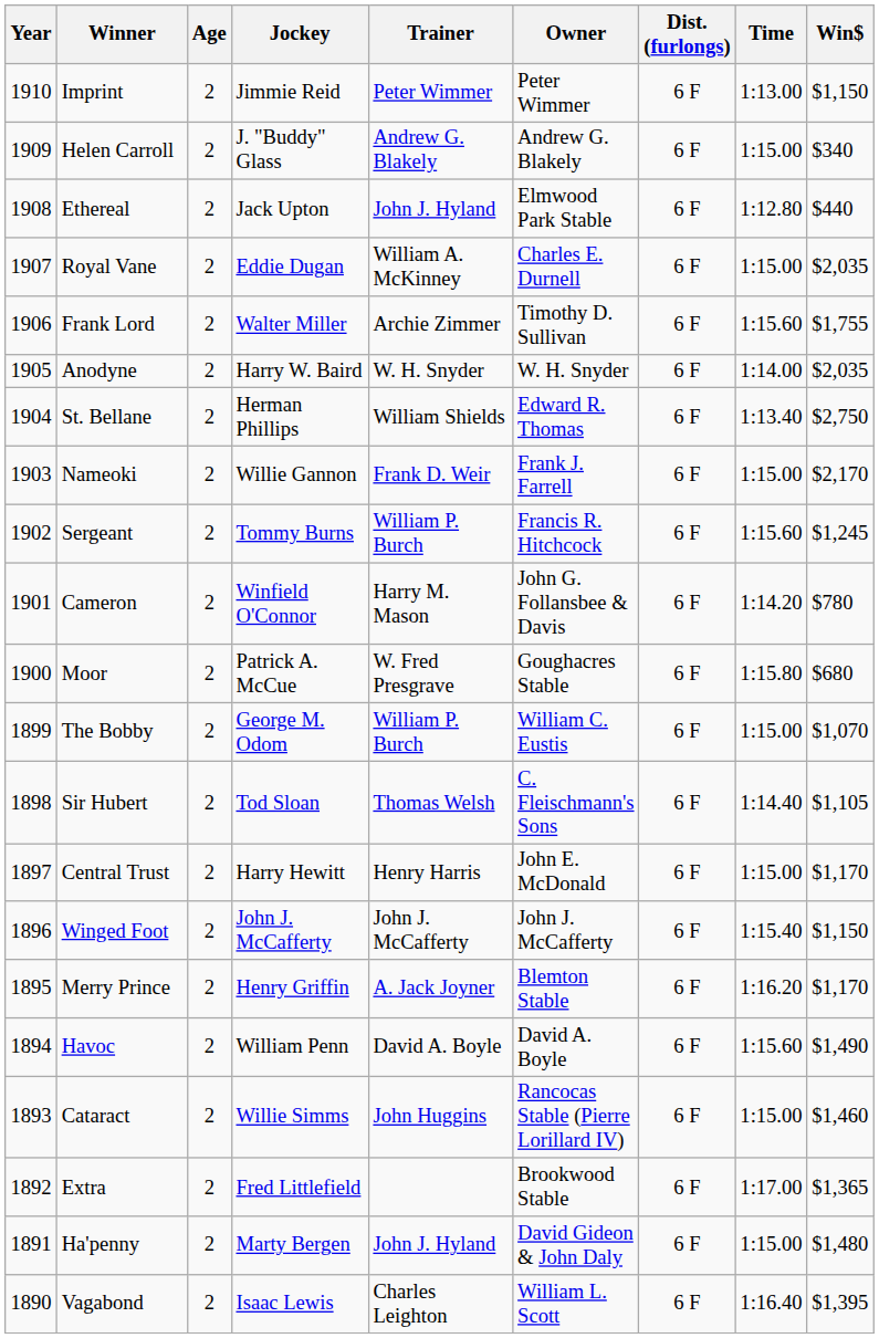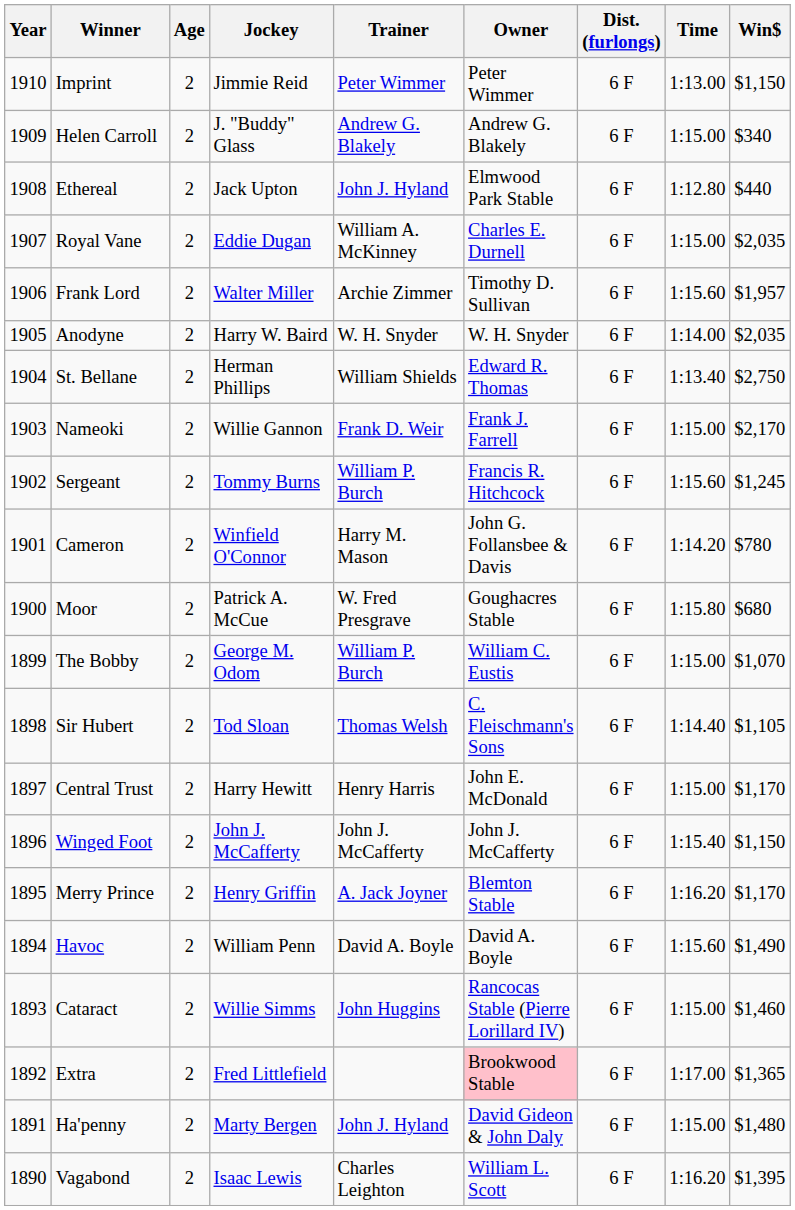Frank Lord | Win$: $1,755 -> $1,957
Extra | Owner: no background -> pink background
Vagabond | Time: 1:16.40 -> 1:16.20
